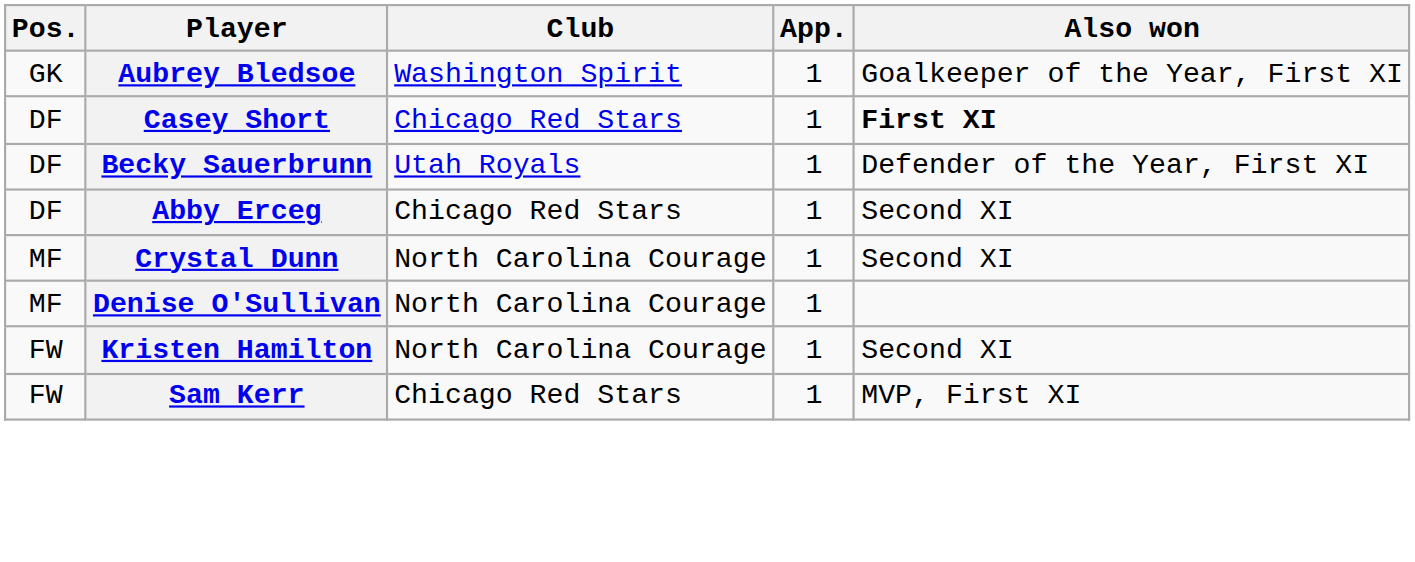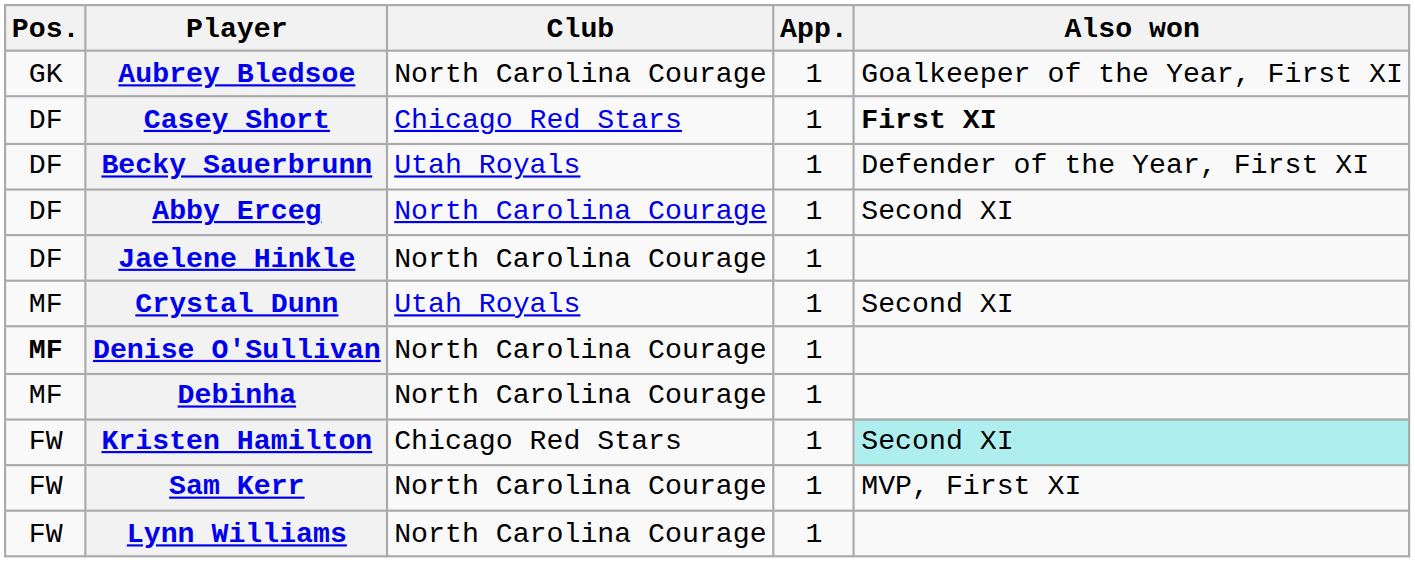Aubrey Bledsoe | Club: Washington Spirit -> North Carolina Courage
Abby Erceg | Club: Chicago Red Stars -> North Carolina Courage
+ row: DF | Jaelene Hinkle | North Carolina Courage | 1
Crystal Dunn | Club: North Carolina Courage -> Utah Royals
Denise O'Sullivan | Pos.: normal -> bold
+ row: MF | Debinha | North Carolina Courage | 1
Kristen Hamilton | Club: North Carolina Courage -> Chicago Red Stars
Kristen Hamilton | Also won: no background -> paleturquoise background
Sam Kerr | Club: Chicago Red Stars -> North Carolina Courage
+ row: FW | Lynn Williams | North Carolina Courage | 1
